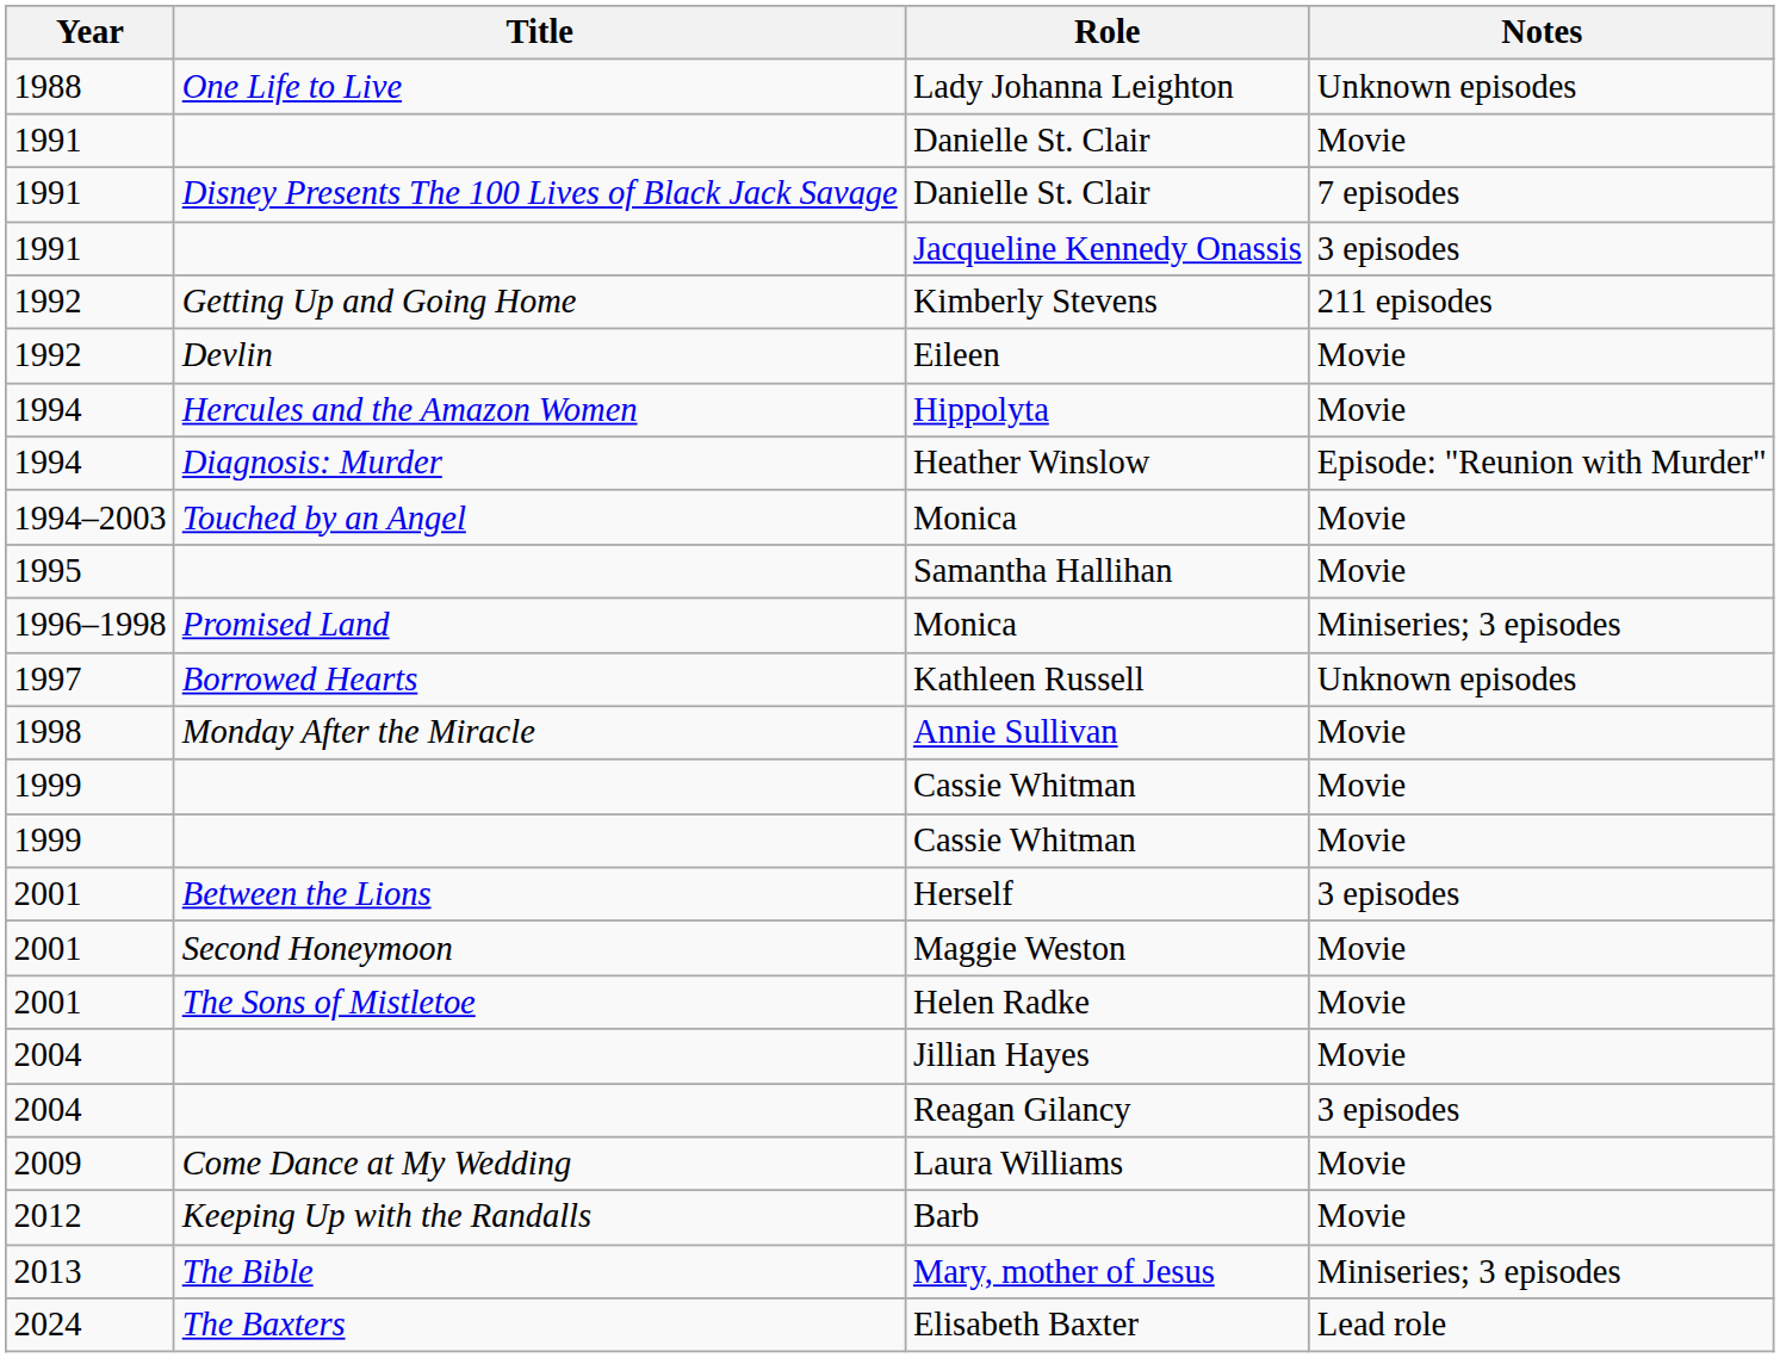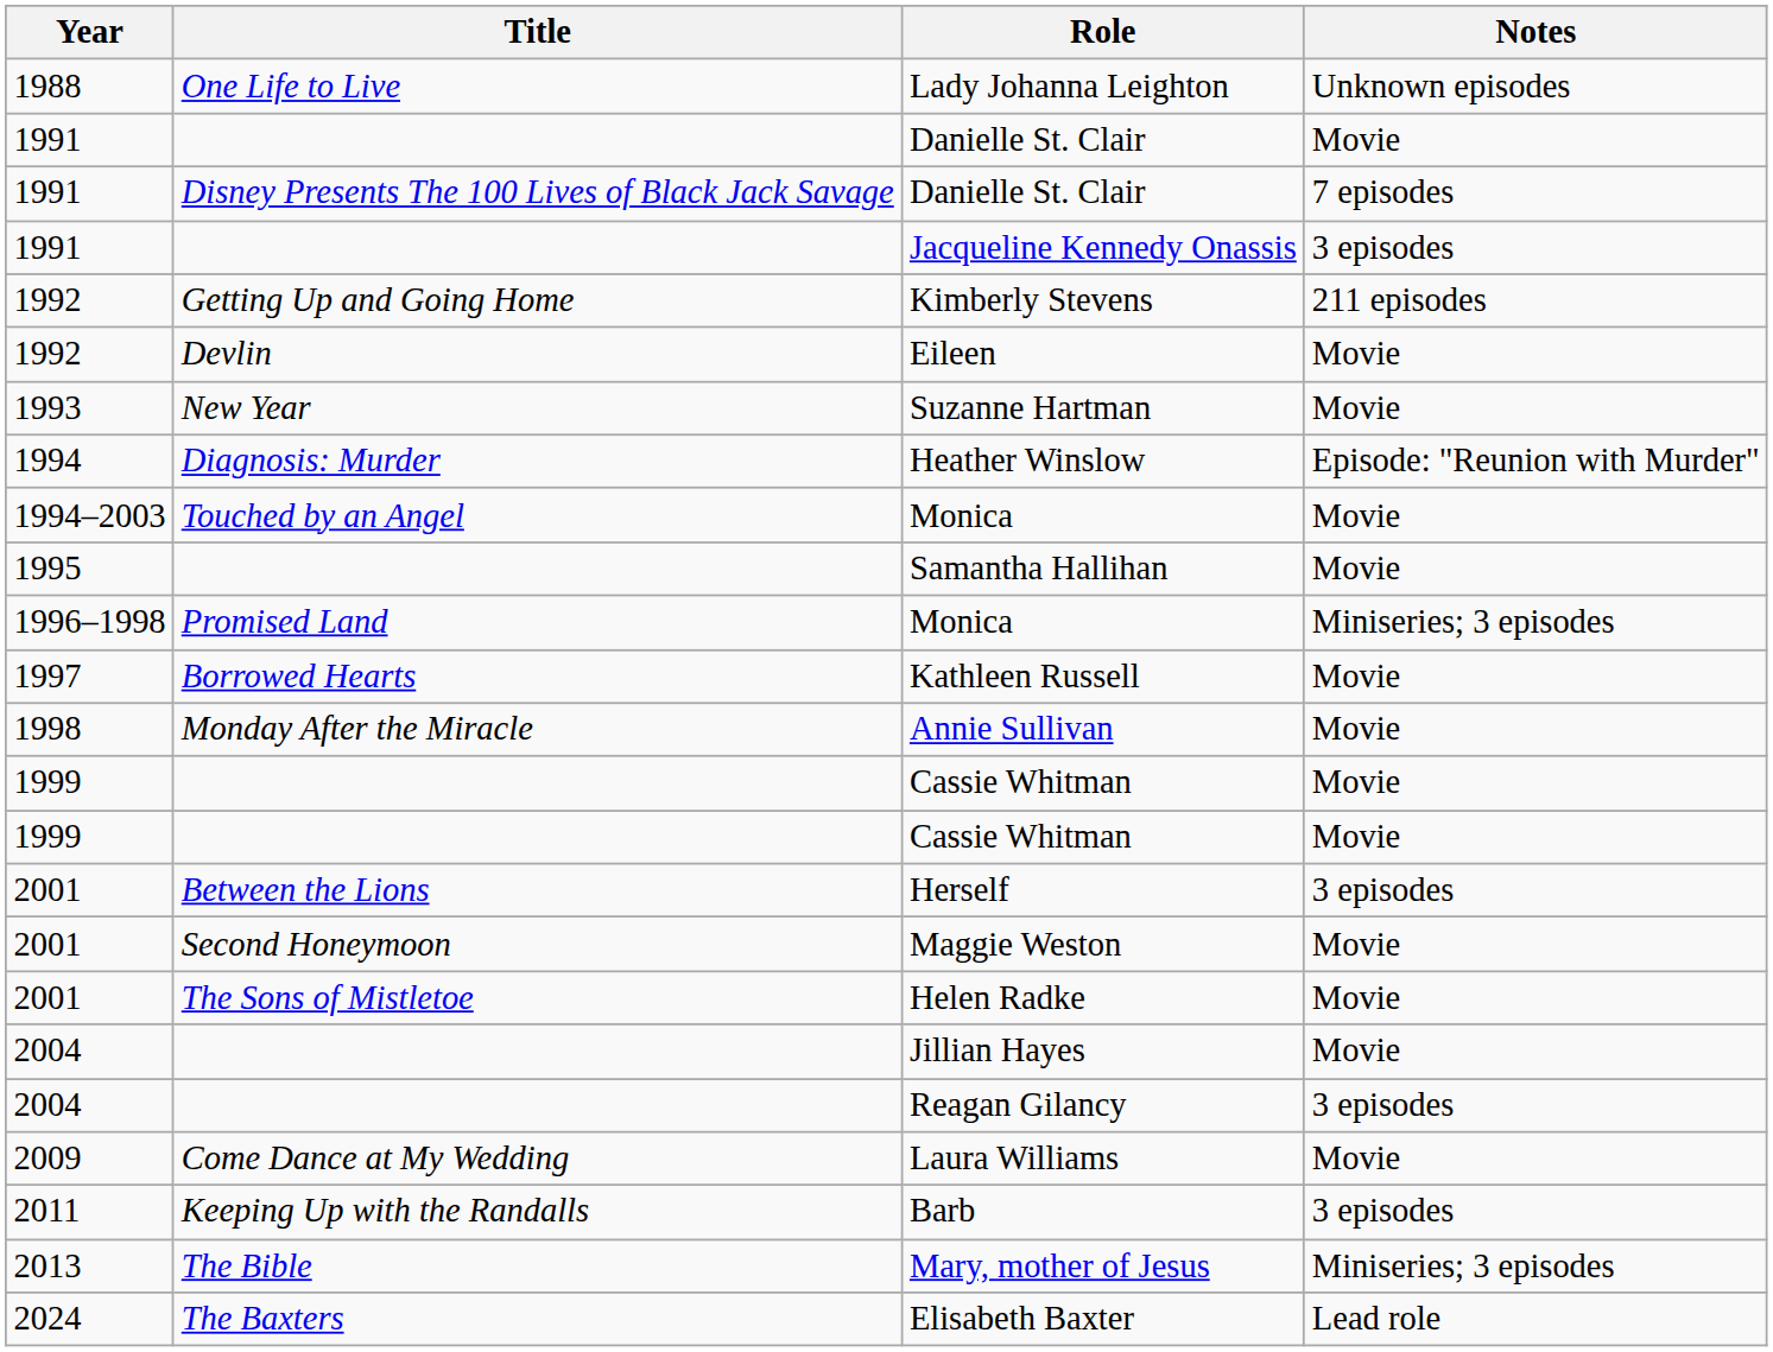+ row: 1993 | New Year | Suzanne Hartman | Movie
- row: 1994 | Hercules and the Amazon Women | Hippolyta | Movie
Kathleen Russell | Notes: Unknown episodes -> Movie
Barb | Year: 2012 -> 2011
Barb | Notes: Movie -> 3 episodes
